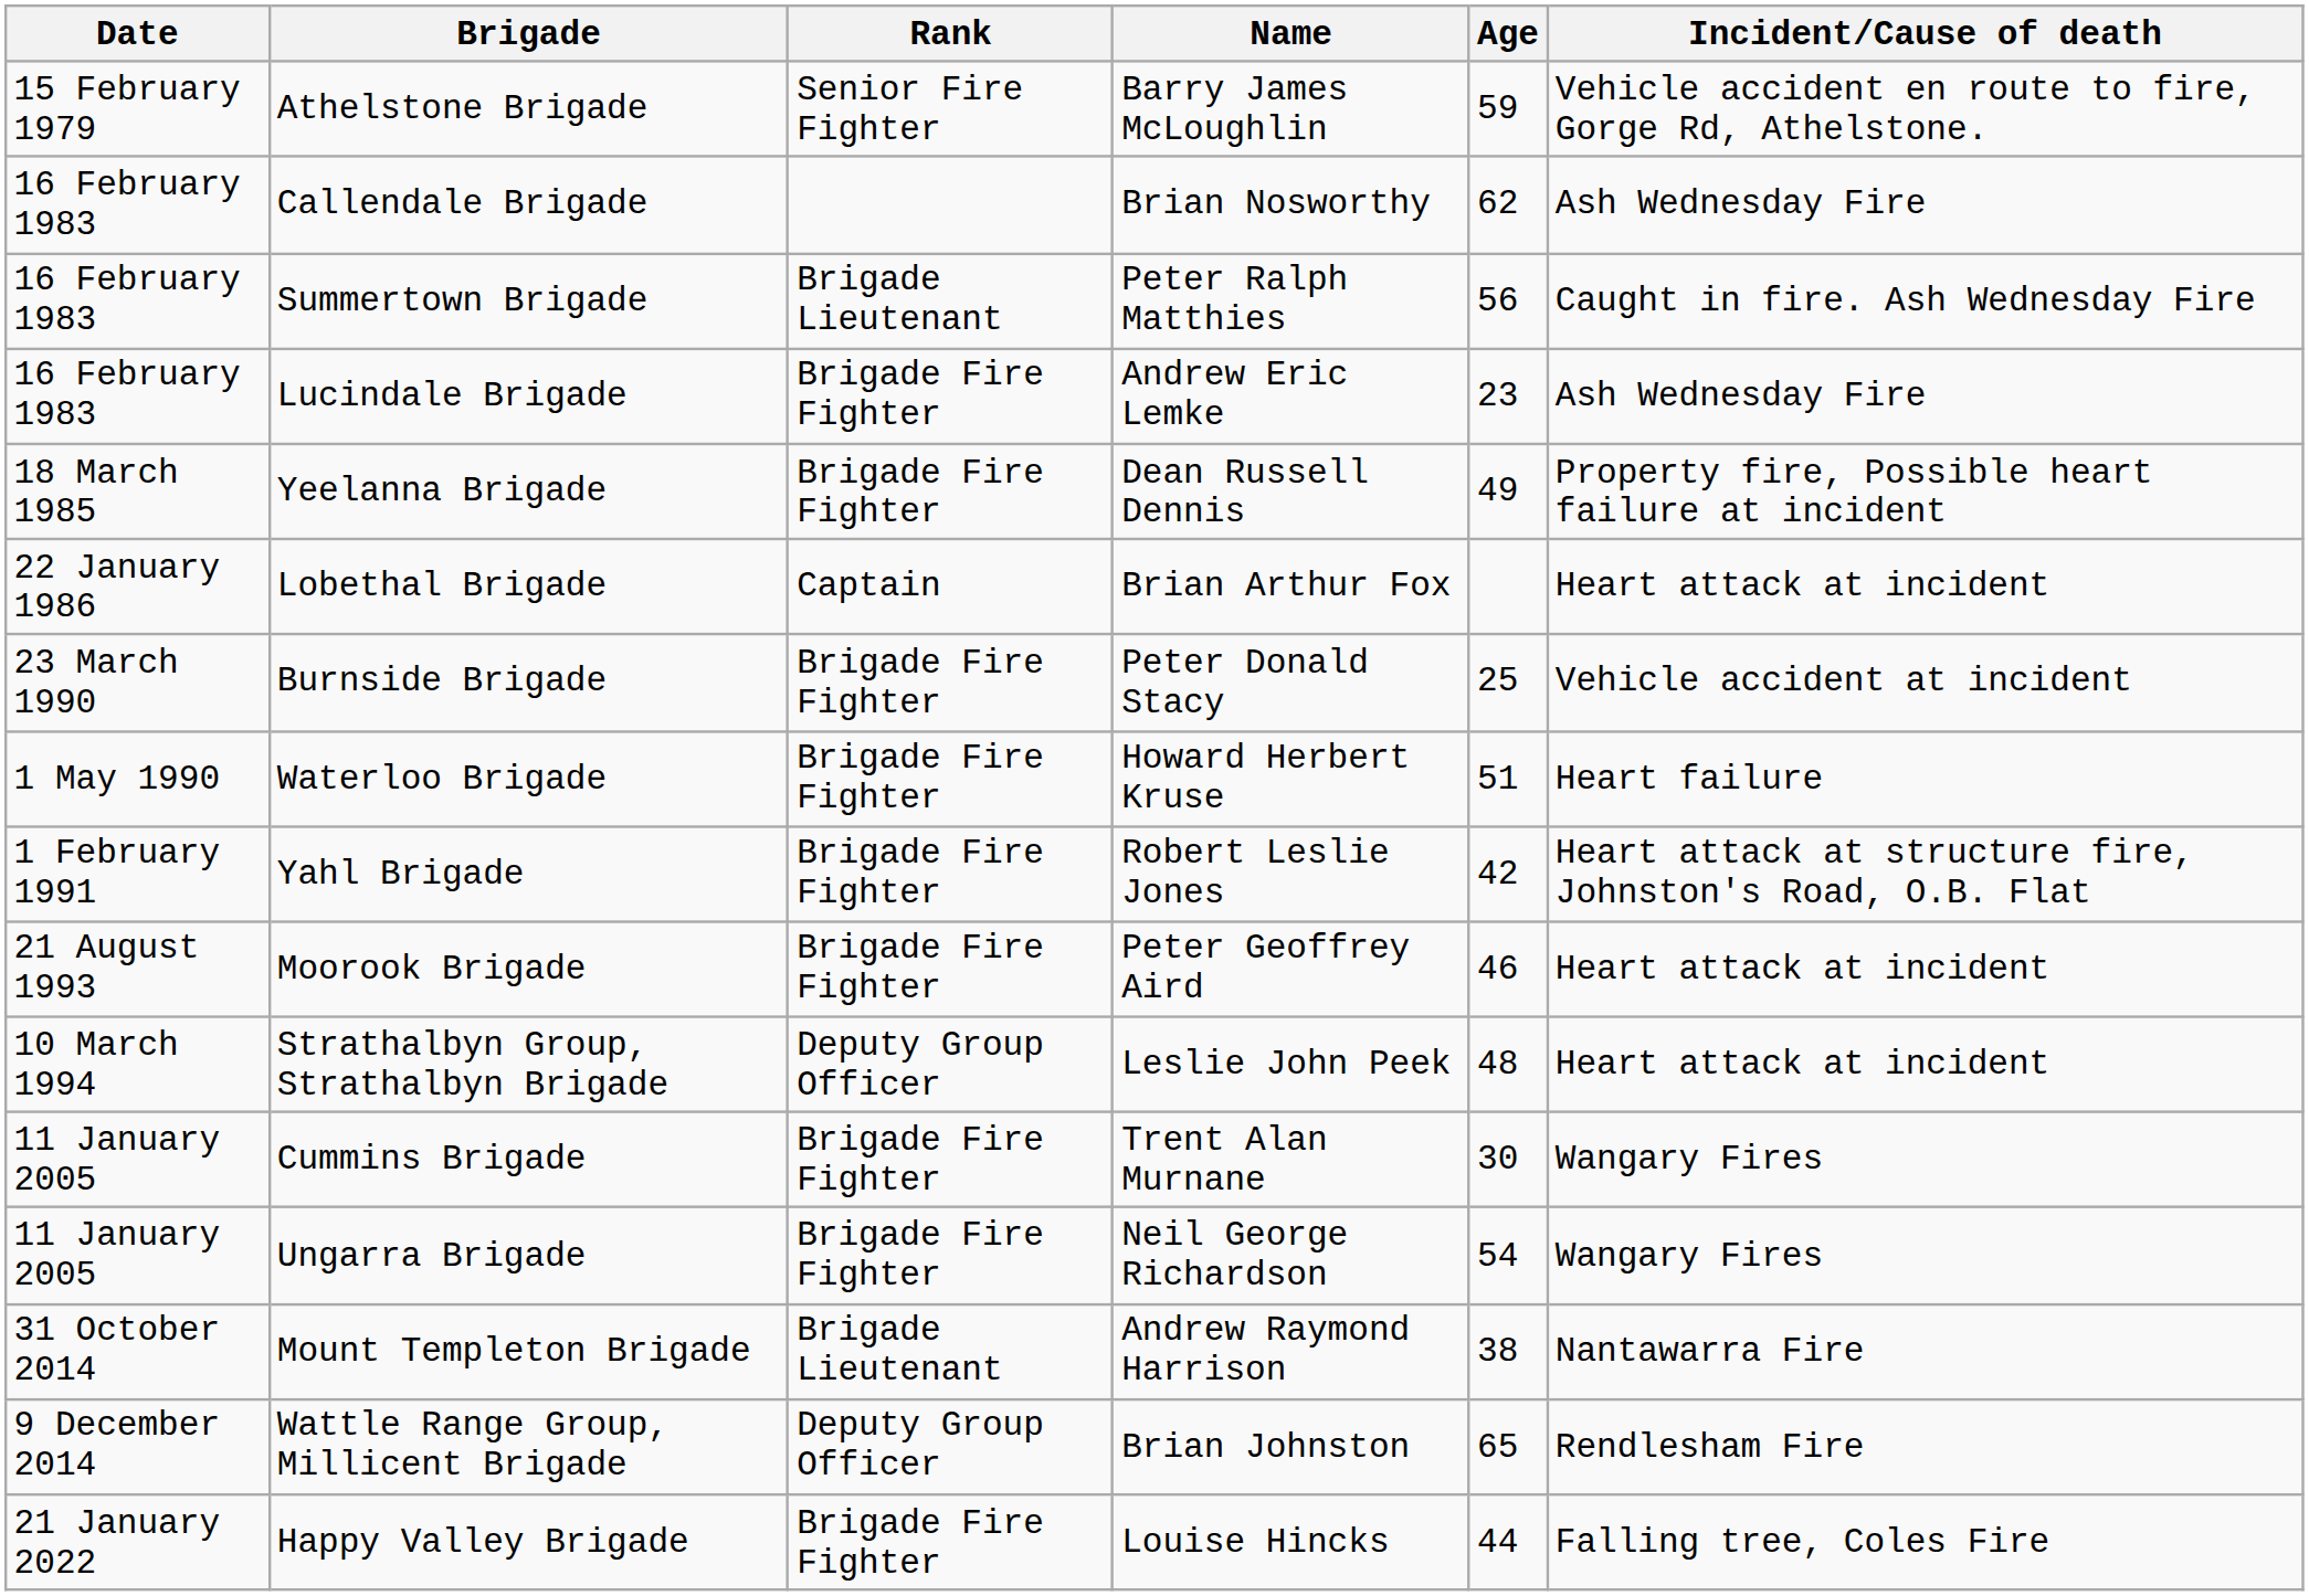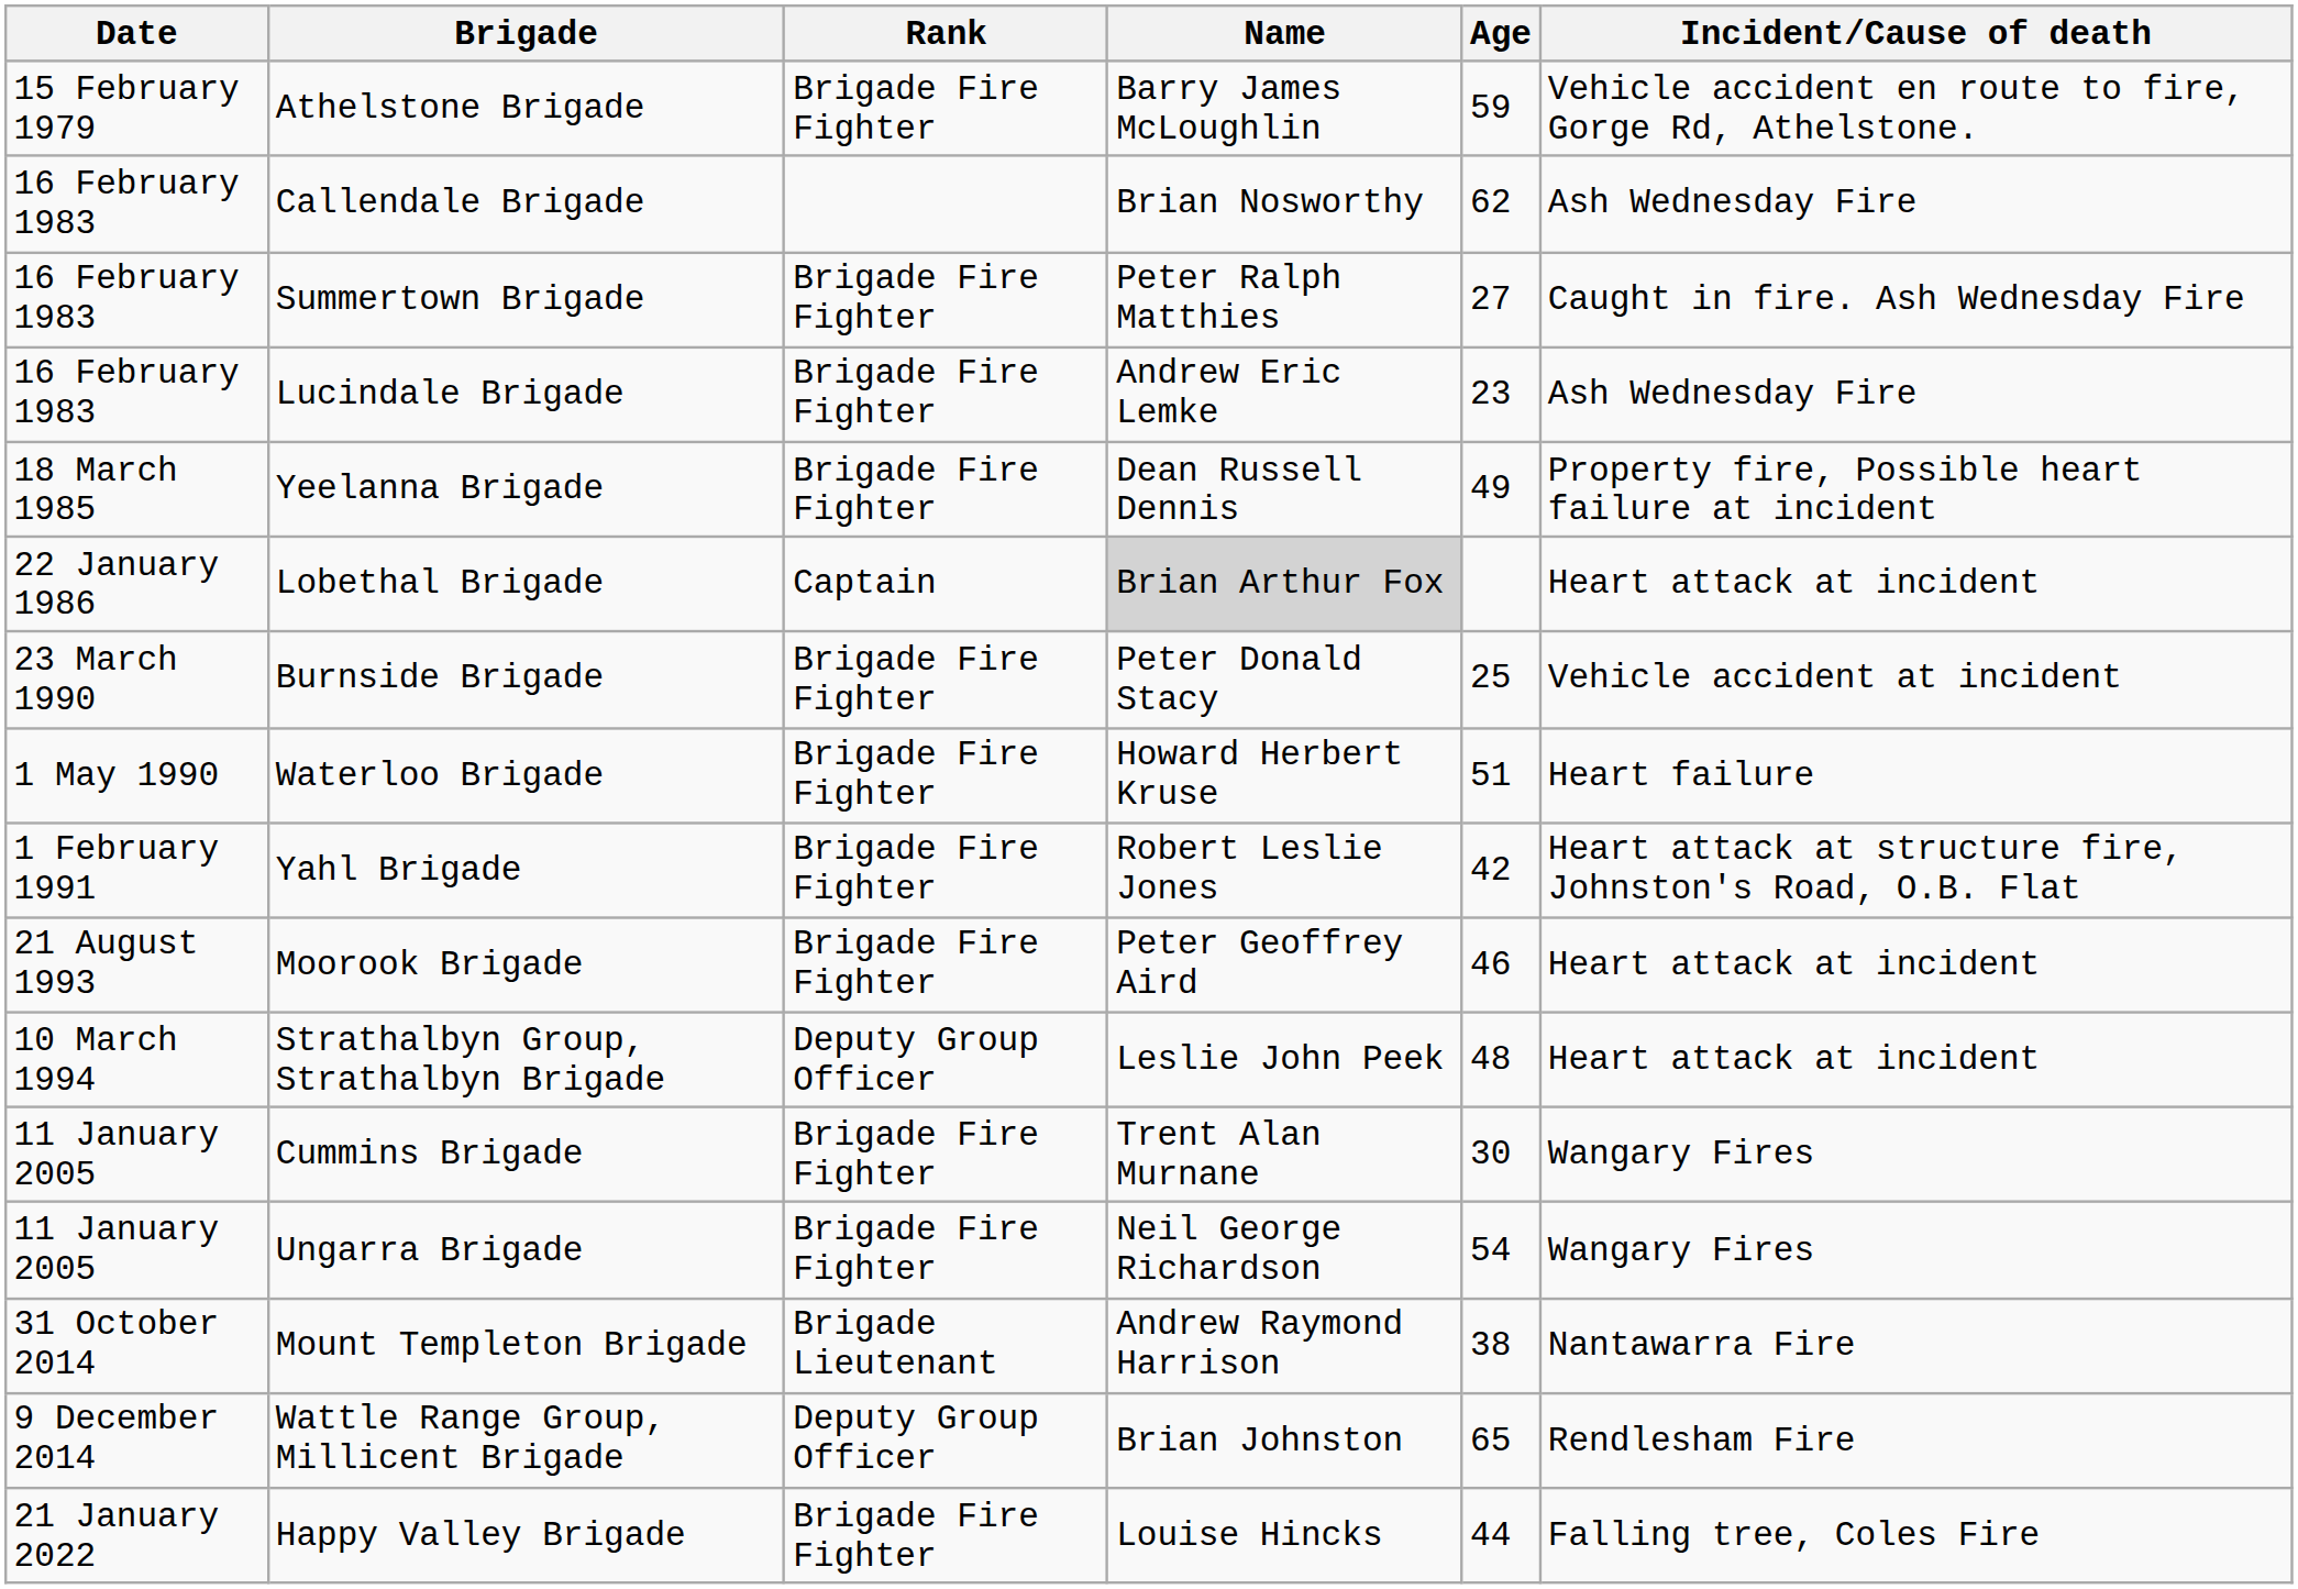Athelstone Brigade | Rank: Senior Fire Fighter -> Brigade Fire Fighter
Summertown Brigade | Rank: Brigade Lieutenant -> Brigade Fire Fighter
Summertown Brigade | Age: 56 -> 27
Lobethal Brigade | Name: no background -> lightgrey background
